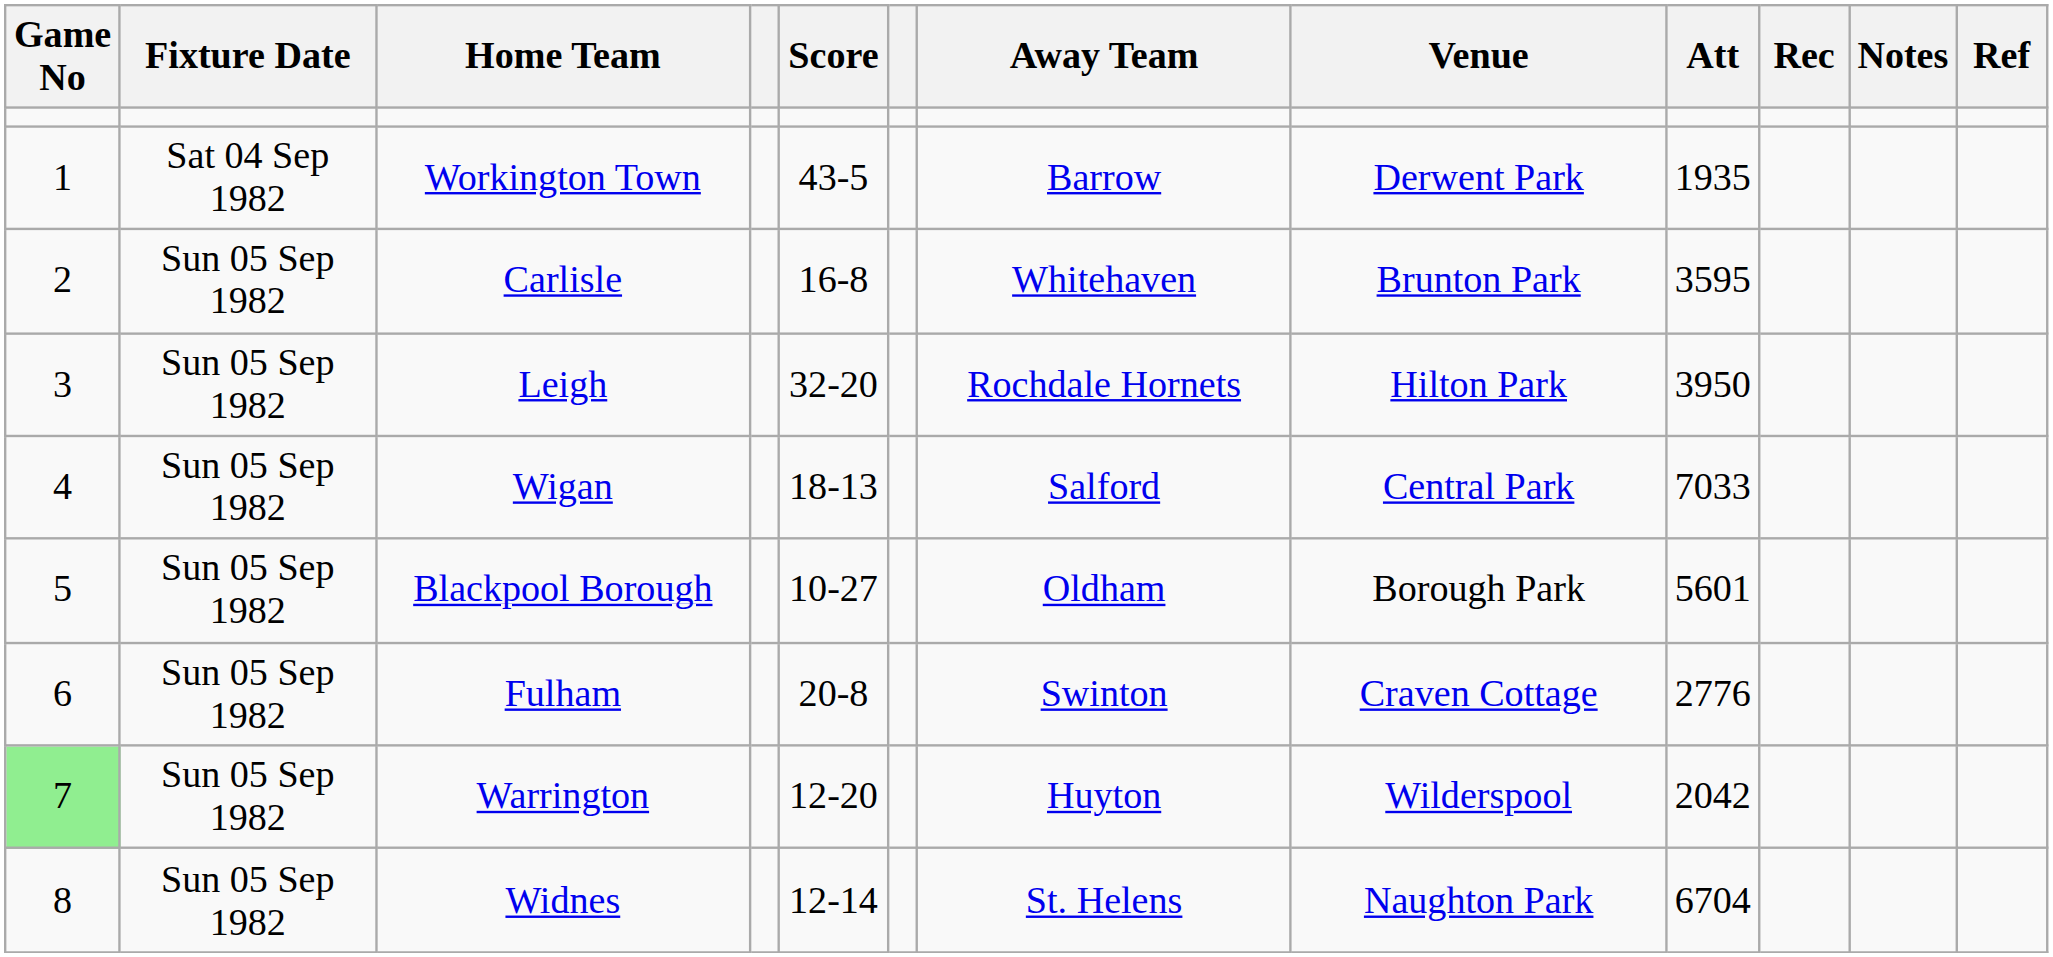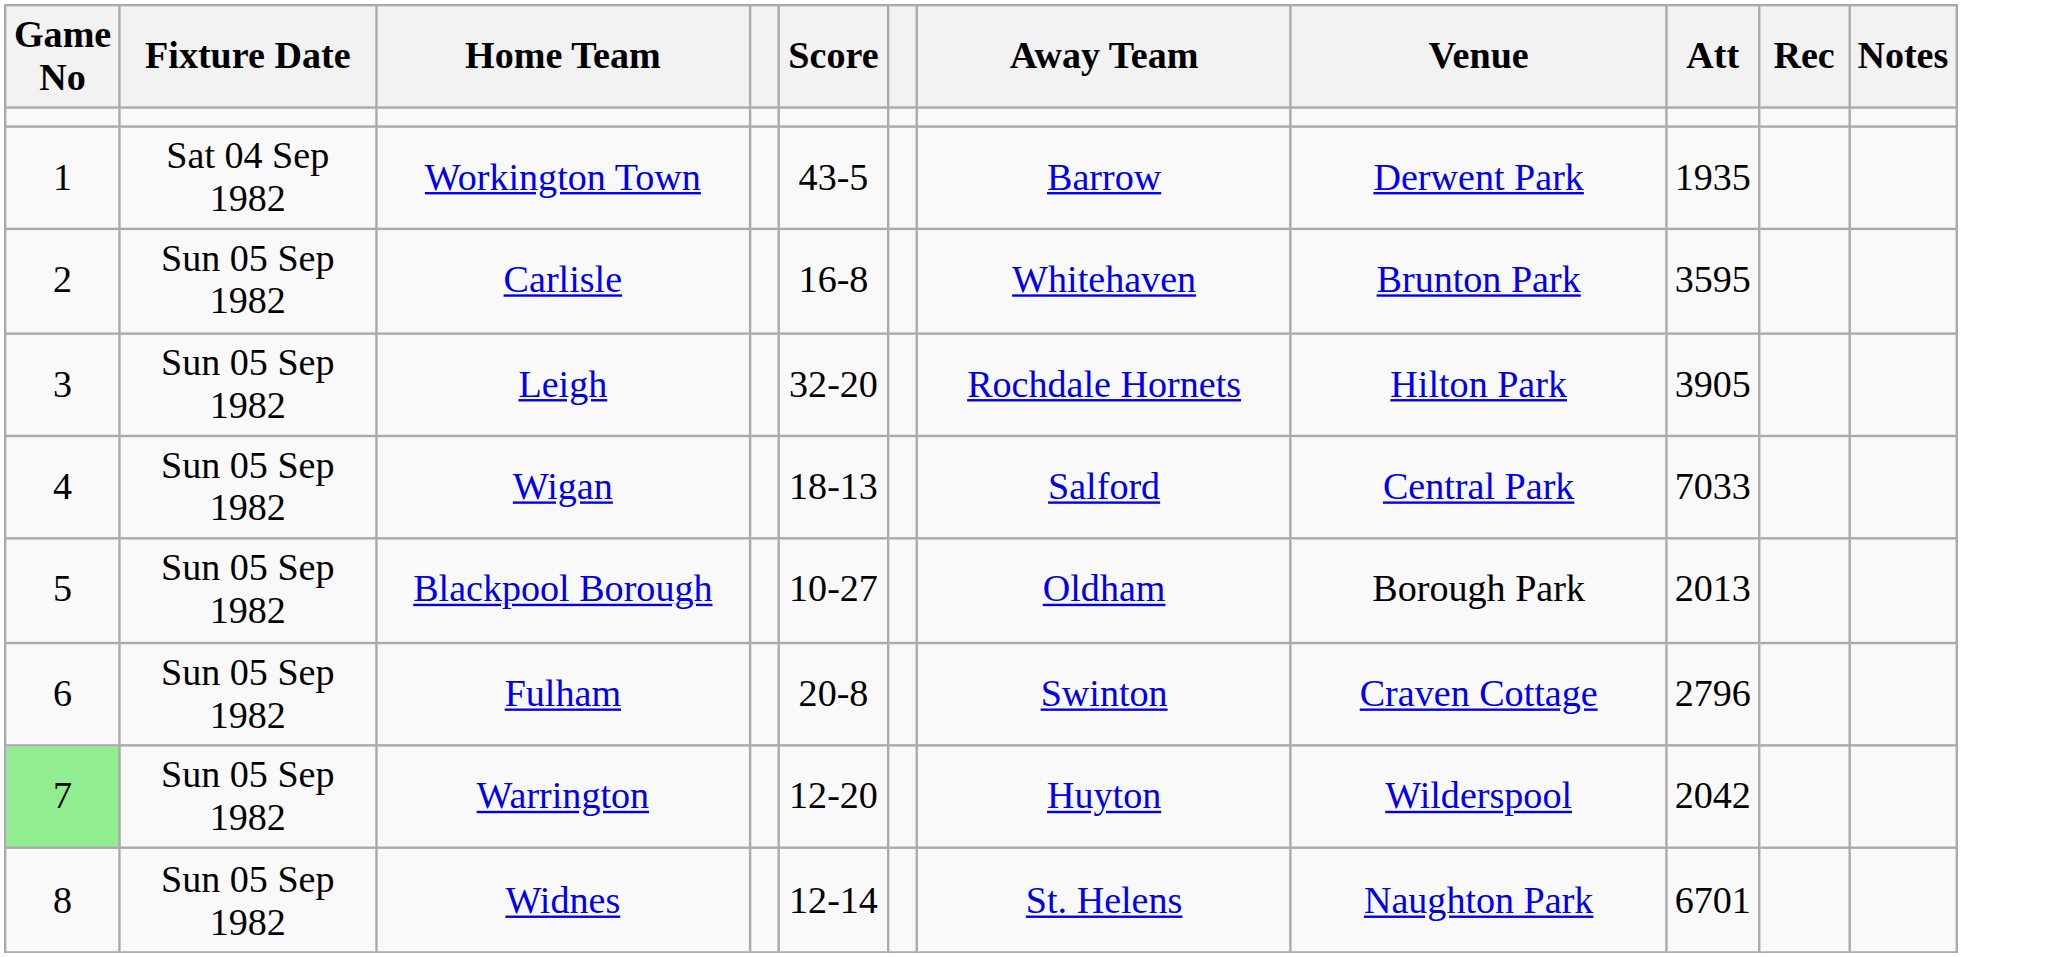- column: Ref
Leigh | Att: 3950 -> 3905
Blackpool Borough | Att: 5601 -> 2013
Fulham | Att: 2776 -> 2796
Widnes | Att: 6704 -> 6701
